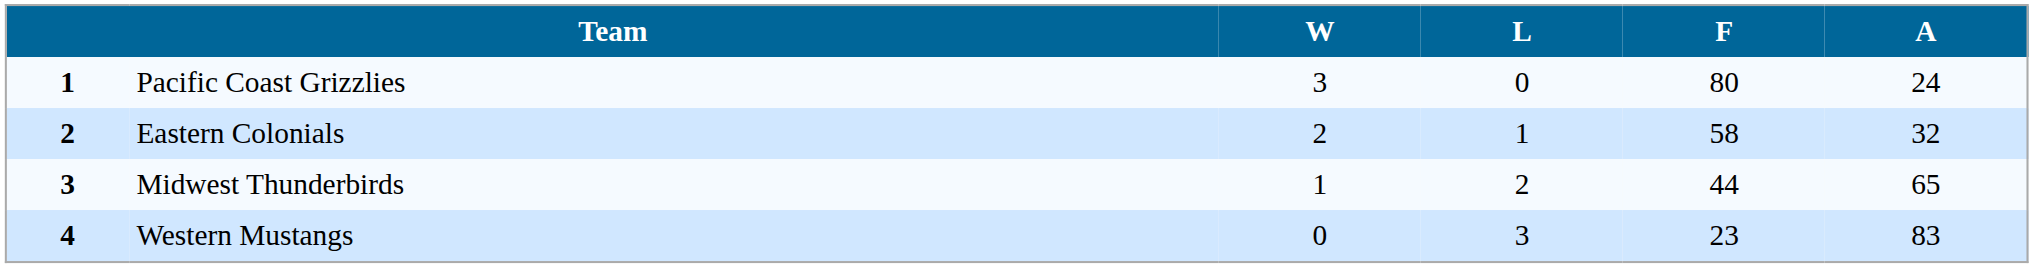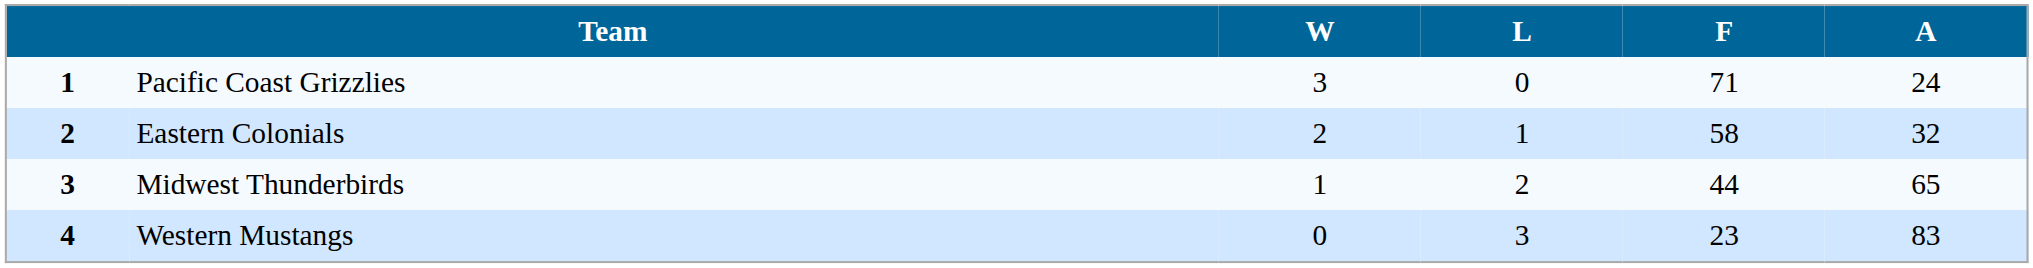Pacific Coast Grizzlies | F: 80 -> 71
